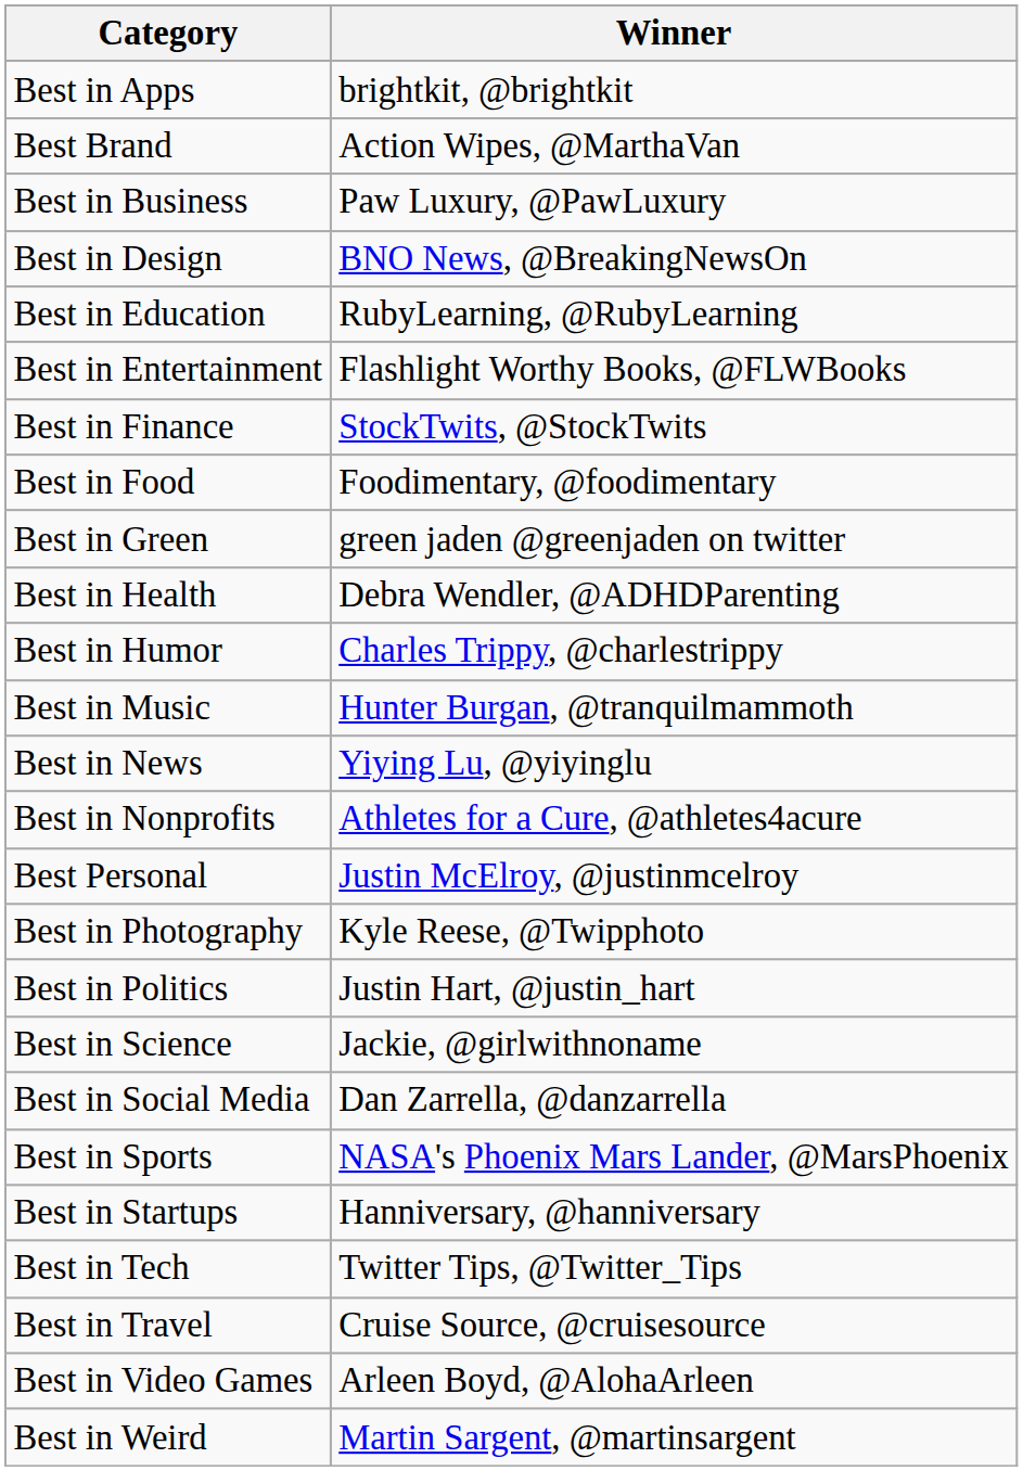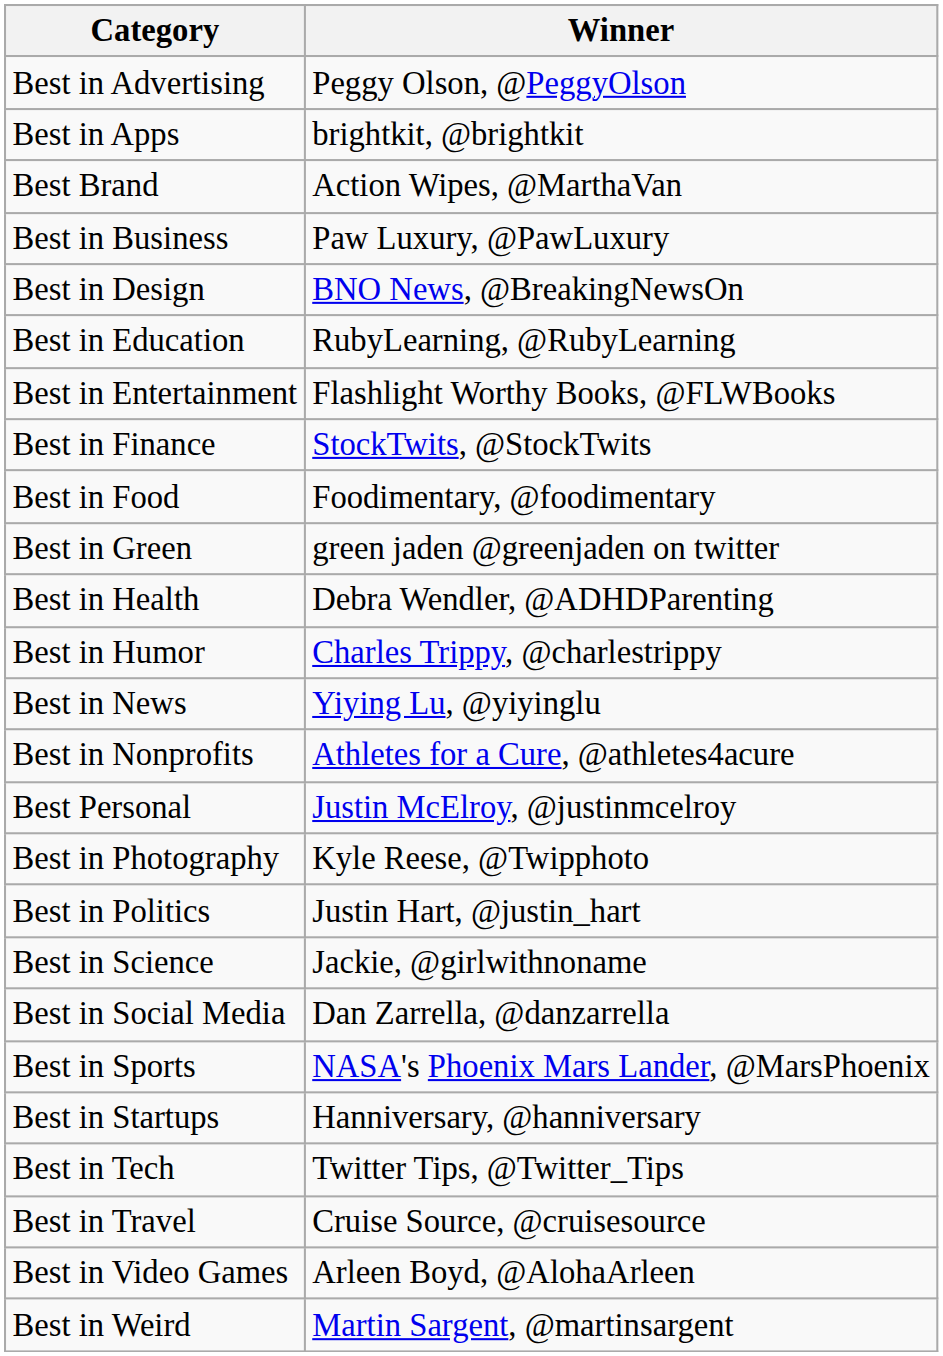+ row: Best in Advertising | Peggy Olson, @PeggyOlson
- row: Best in Music | Hunter Burgan, @tranquilmammoth
